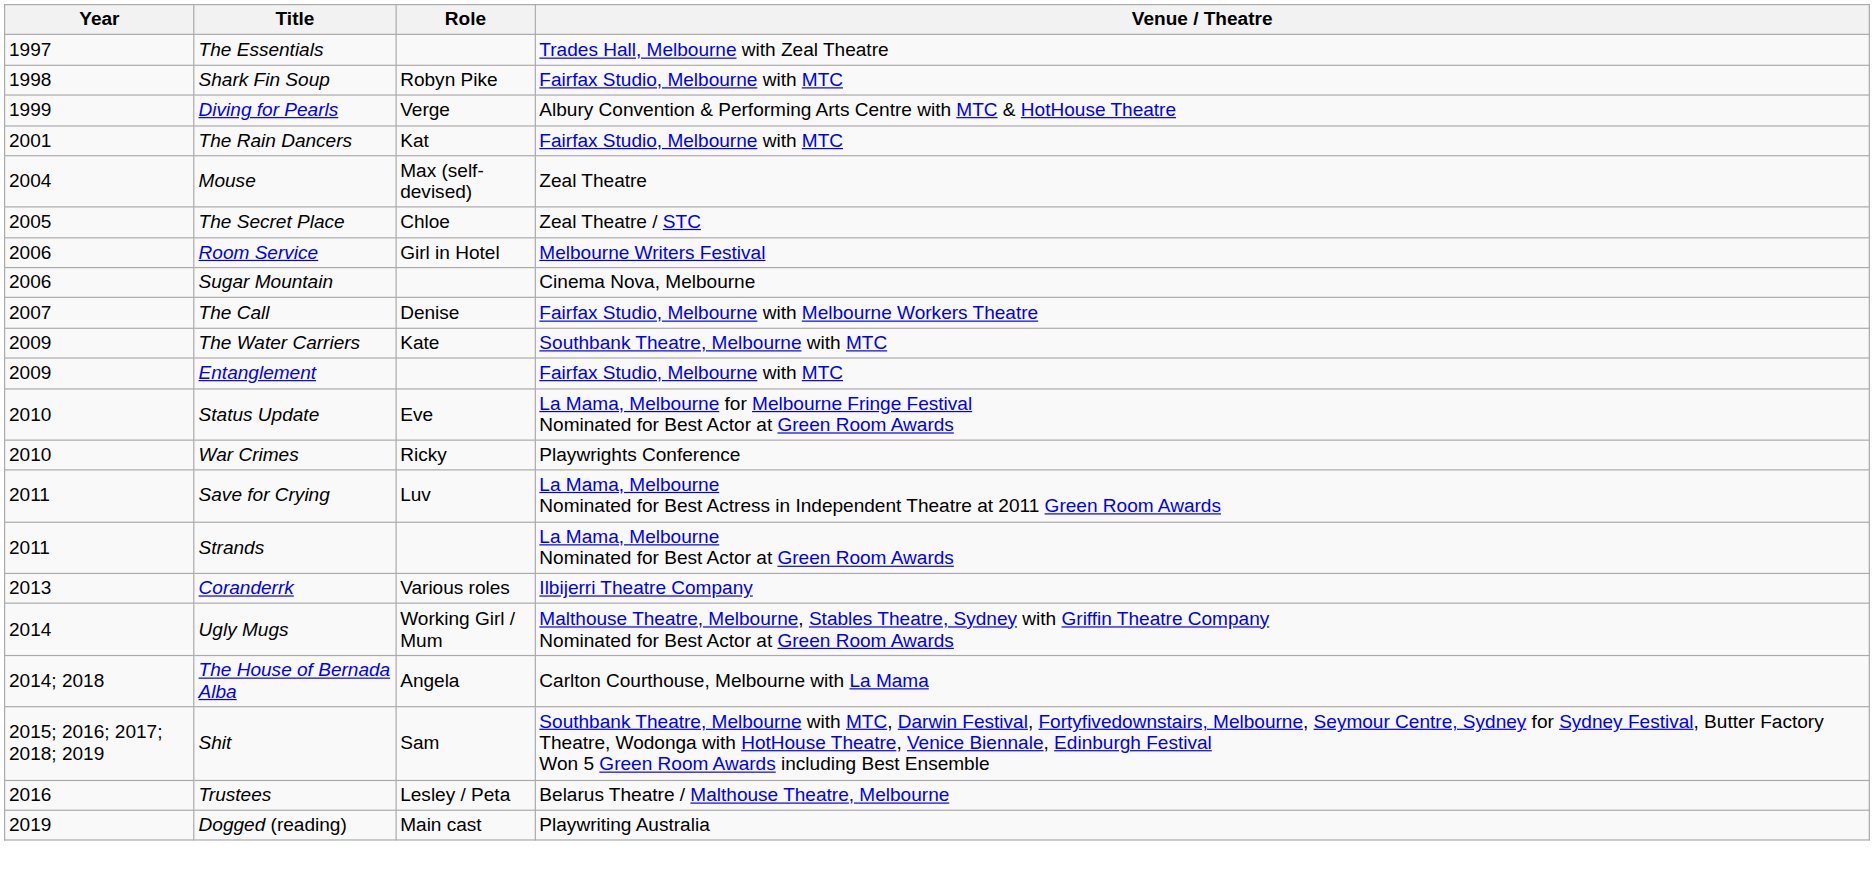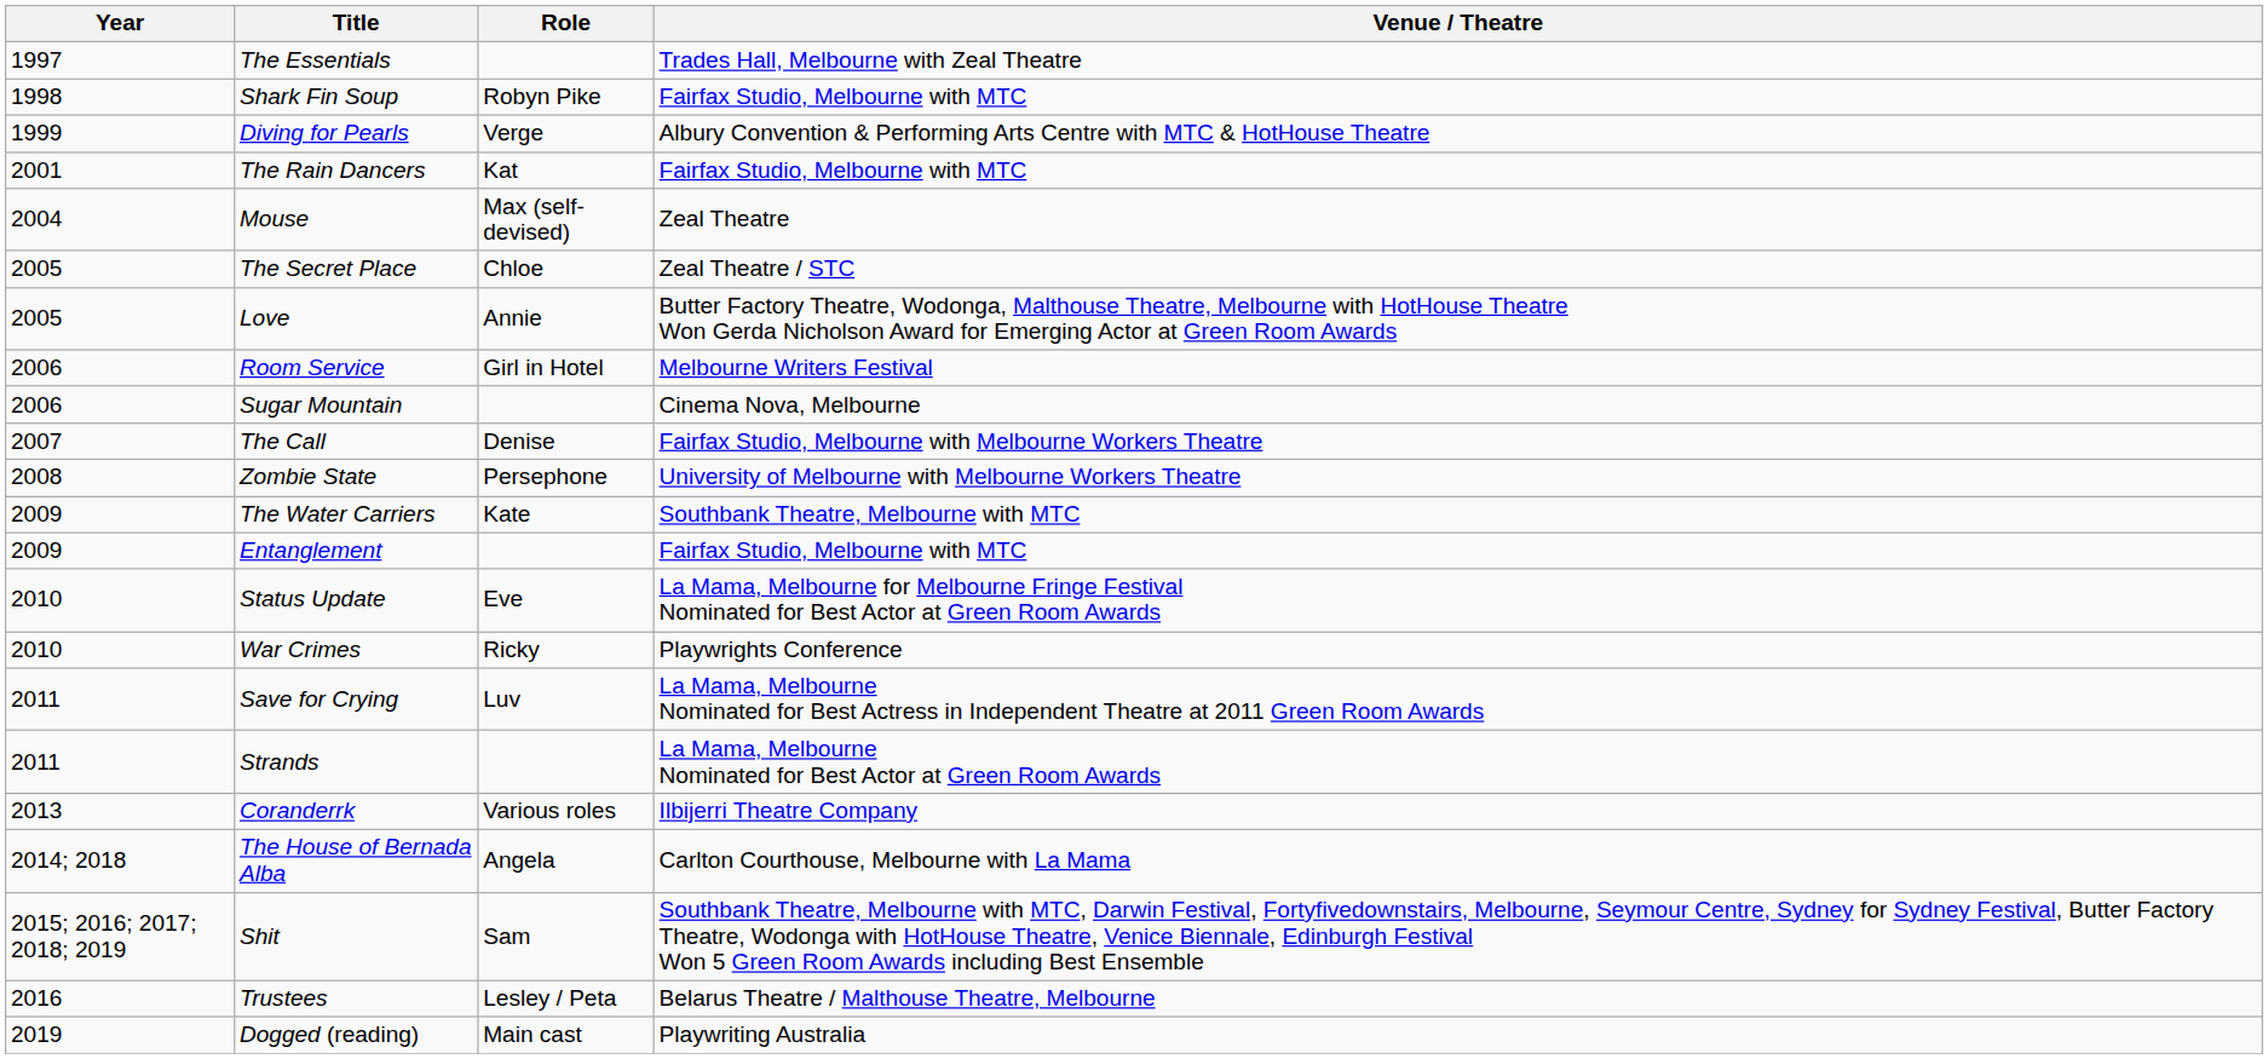+ row: 2005 | Love | Annie | Butter Factory Theatre, Wodonga, Malthouse Theatre, Melbourne with HotHouse Theatre Won Gerda Nicholson Award for Emerging Actor at Green Room Awards
+ row: 2008 | Zombie State | Persephone | University of Melbourne with Melbourne Workers Theatre
- row: 2014 | Ugly Mugs | Working Girl / Mum | Malthouse Theatre, Melbourne, Stables Theatre, Sydney with Griffin Theatre Company Nominated for Best Actor at Green Room Awards
